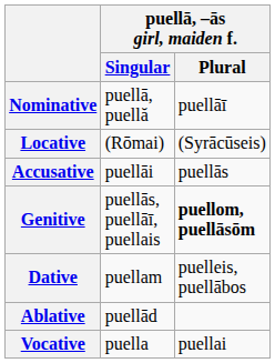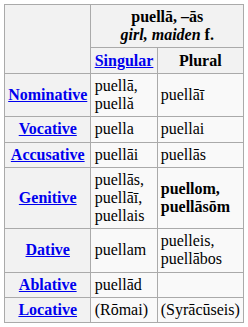rows swapped: Vocative <-> Locative
